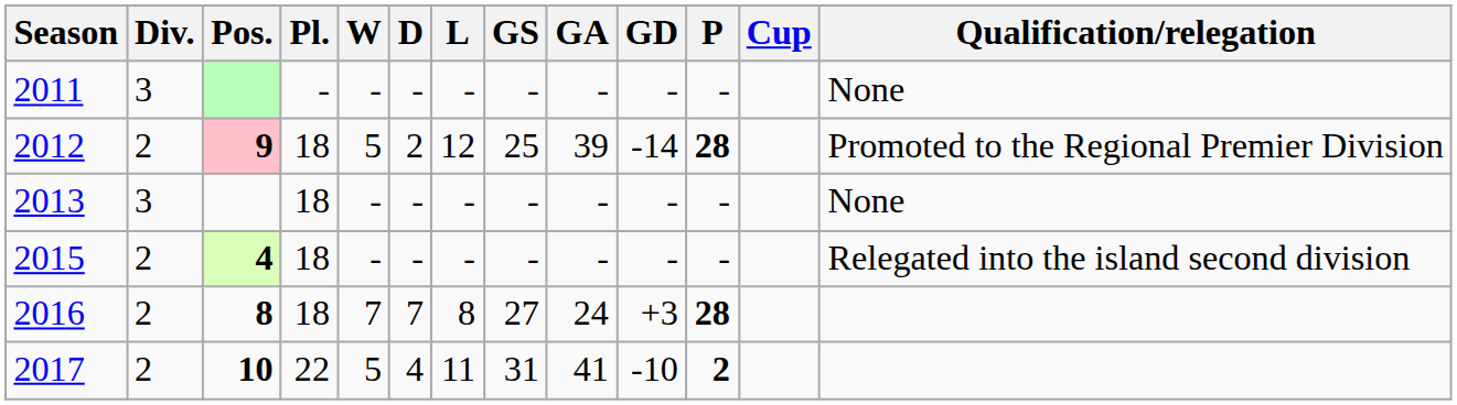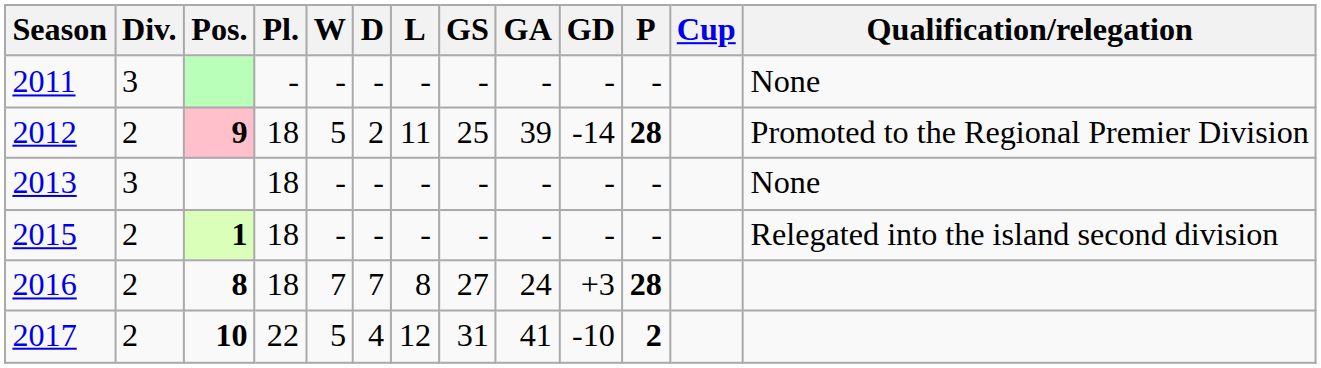2012 | L: 12 -> 11
2015 | Pos.: 4 -> 1
2017 | L: 11 -> 12
